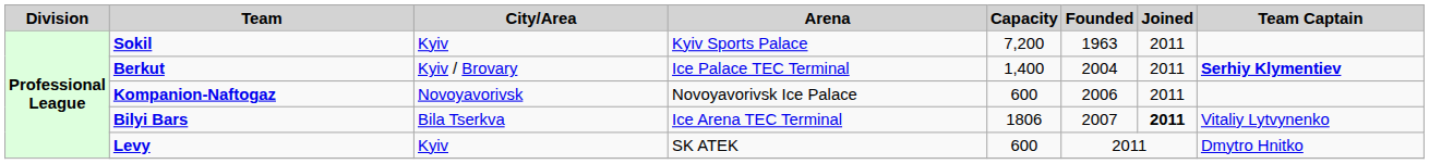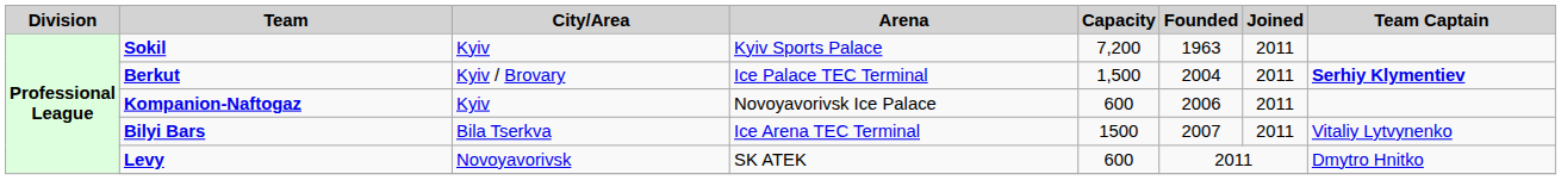Berkut | Capacity: 1,400 -> 1,500
Kompanion-Naftogaz | City/Area: Novoyavorivsk -> Kyiv
Bilyi Bars | Capacity: 1806 -> 1500
Bilyi Bars | Joined: bold -> normal
Levy | City/Area: Kyiv -> Novoyavorivsk
